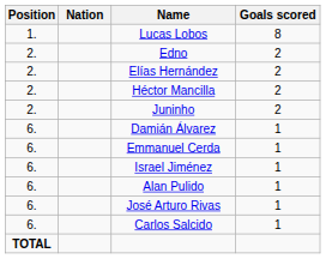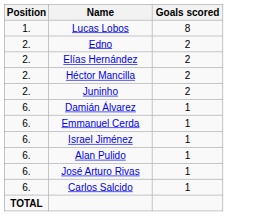- column: Nation
